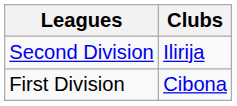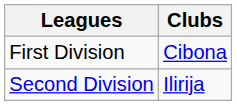rows swapped: First Division <-> Second Division
